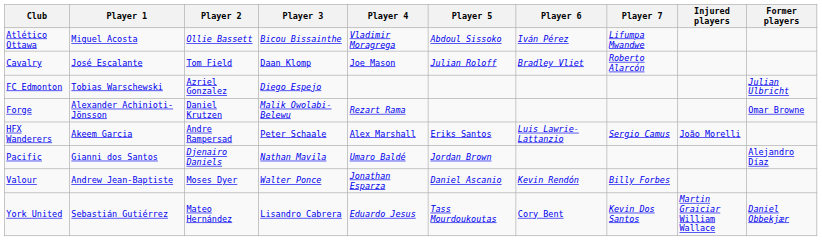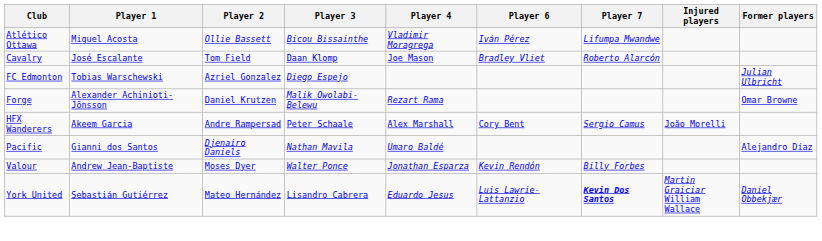- column: Player 5 | Abdoul Sissoko | Julian Roloff | Eriks Santos | Jordan Brown | Daniel Ascanio | Tass Mourdoukoutas
HFX Wanderers | Player 6: Luis Lawrie-Lattanzio -> Cory Bent
York United | Player 6: Cory Bent -> Luis Lawrie-Lattanzio
York United | Player 7: normal -> bold
